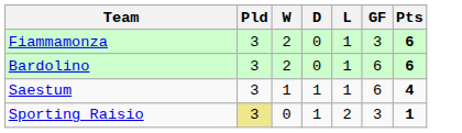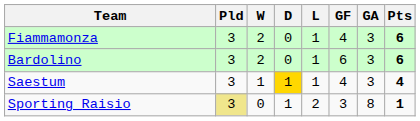+ column: GA | 3 | 3 | 3 | 8
Fiammamonza | GF: 3 -> 4
Saestum | D: no background -> gold background
Saestum | GF: 6 -> 4
